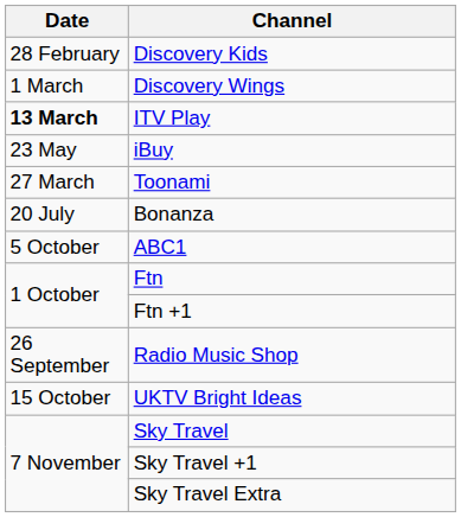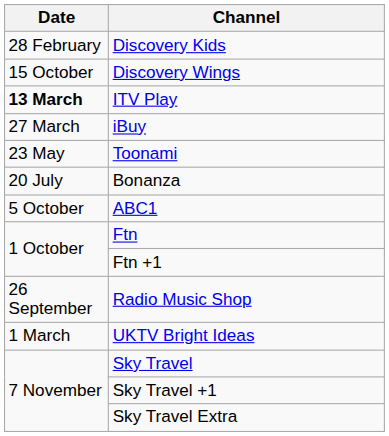Discovery Wings | Date: 1 March -> 15 October
iBuy | Date: 23 May -> 27 March
Toonami | Date: 27 March -> 23 May
UKTV Bright Ideas | Date: 15 October -> 1 March
